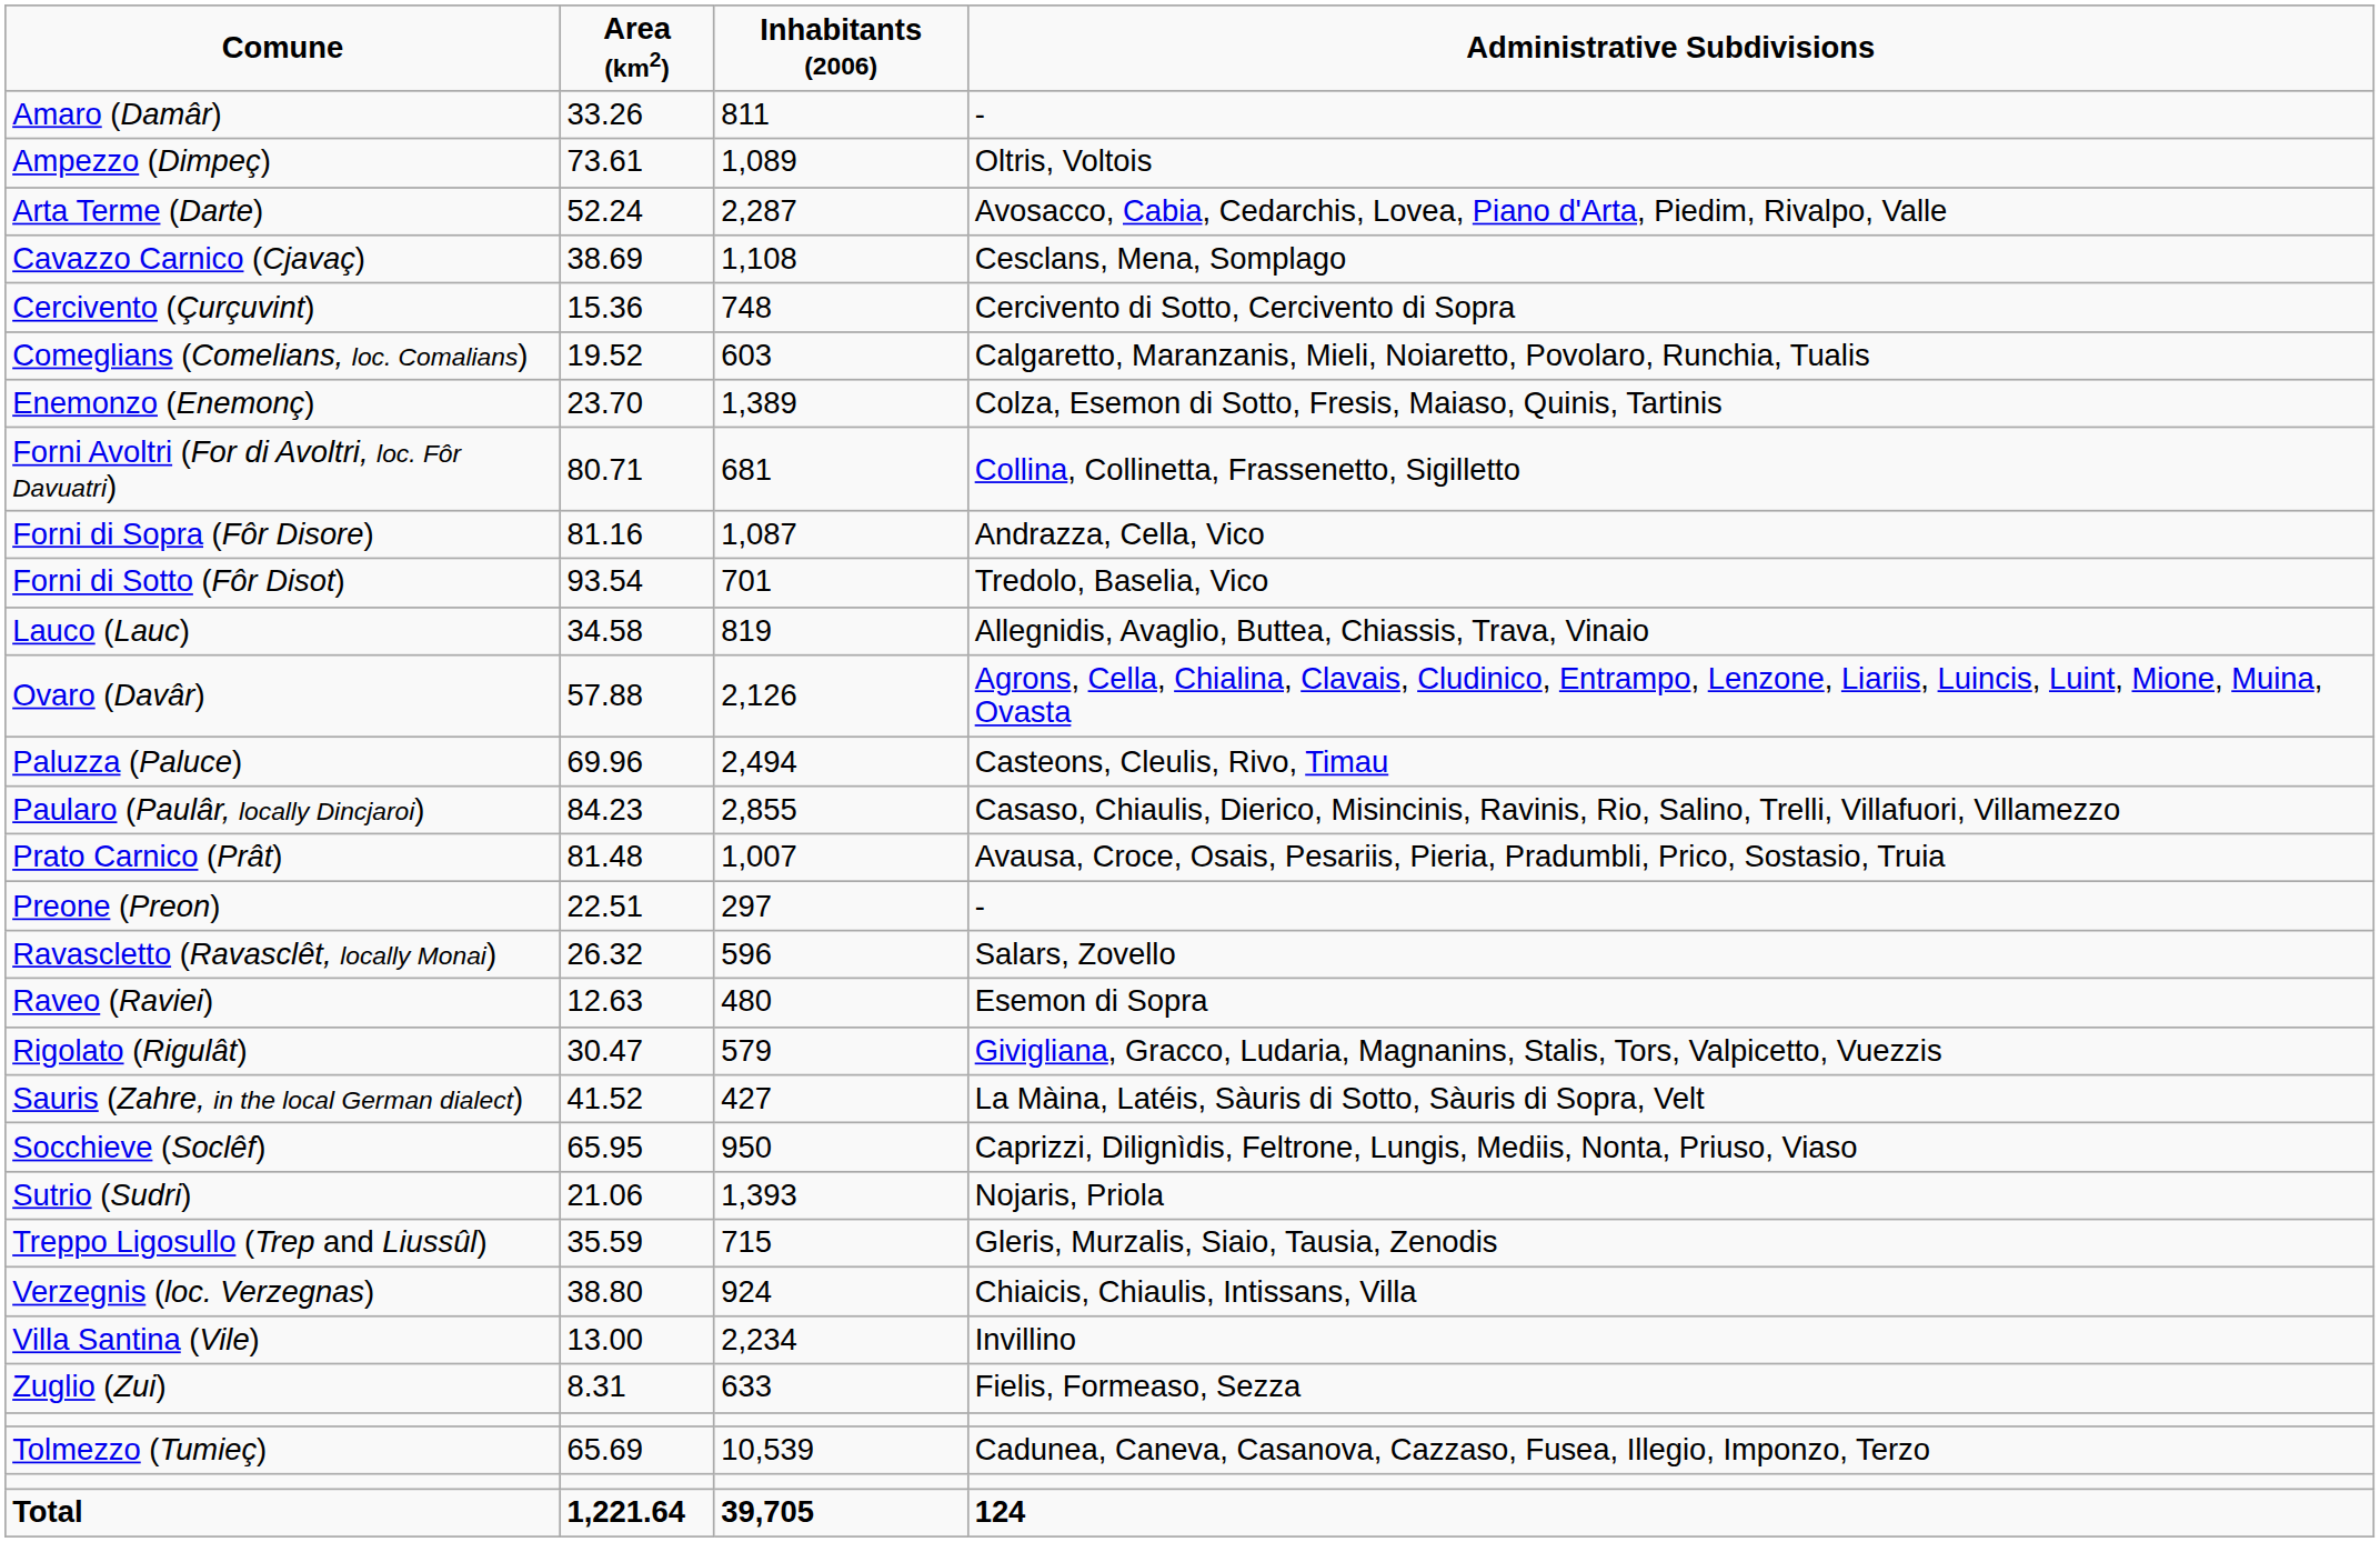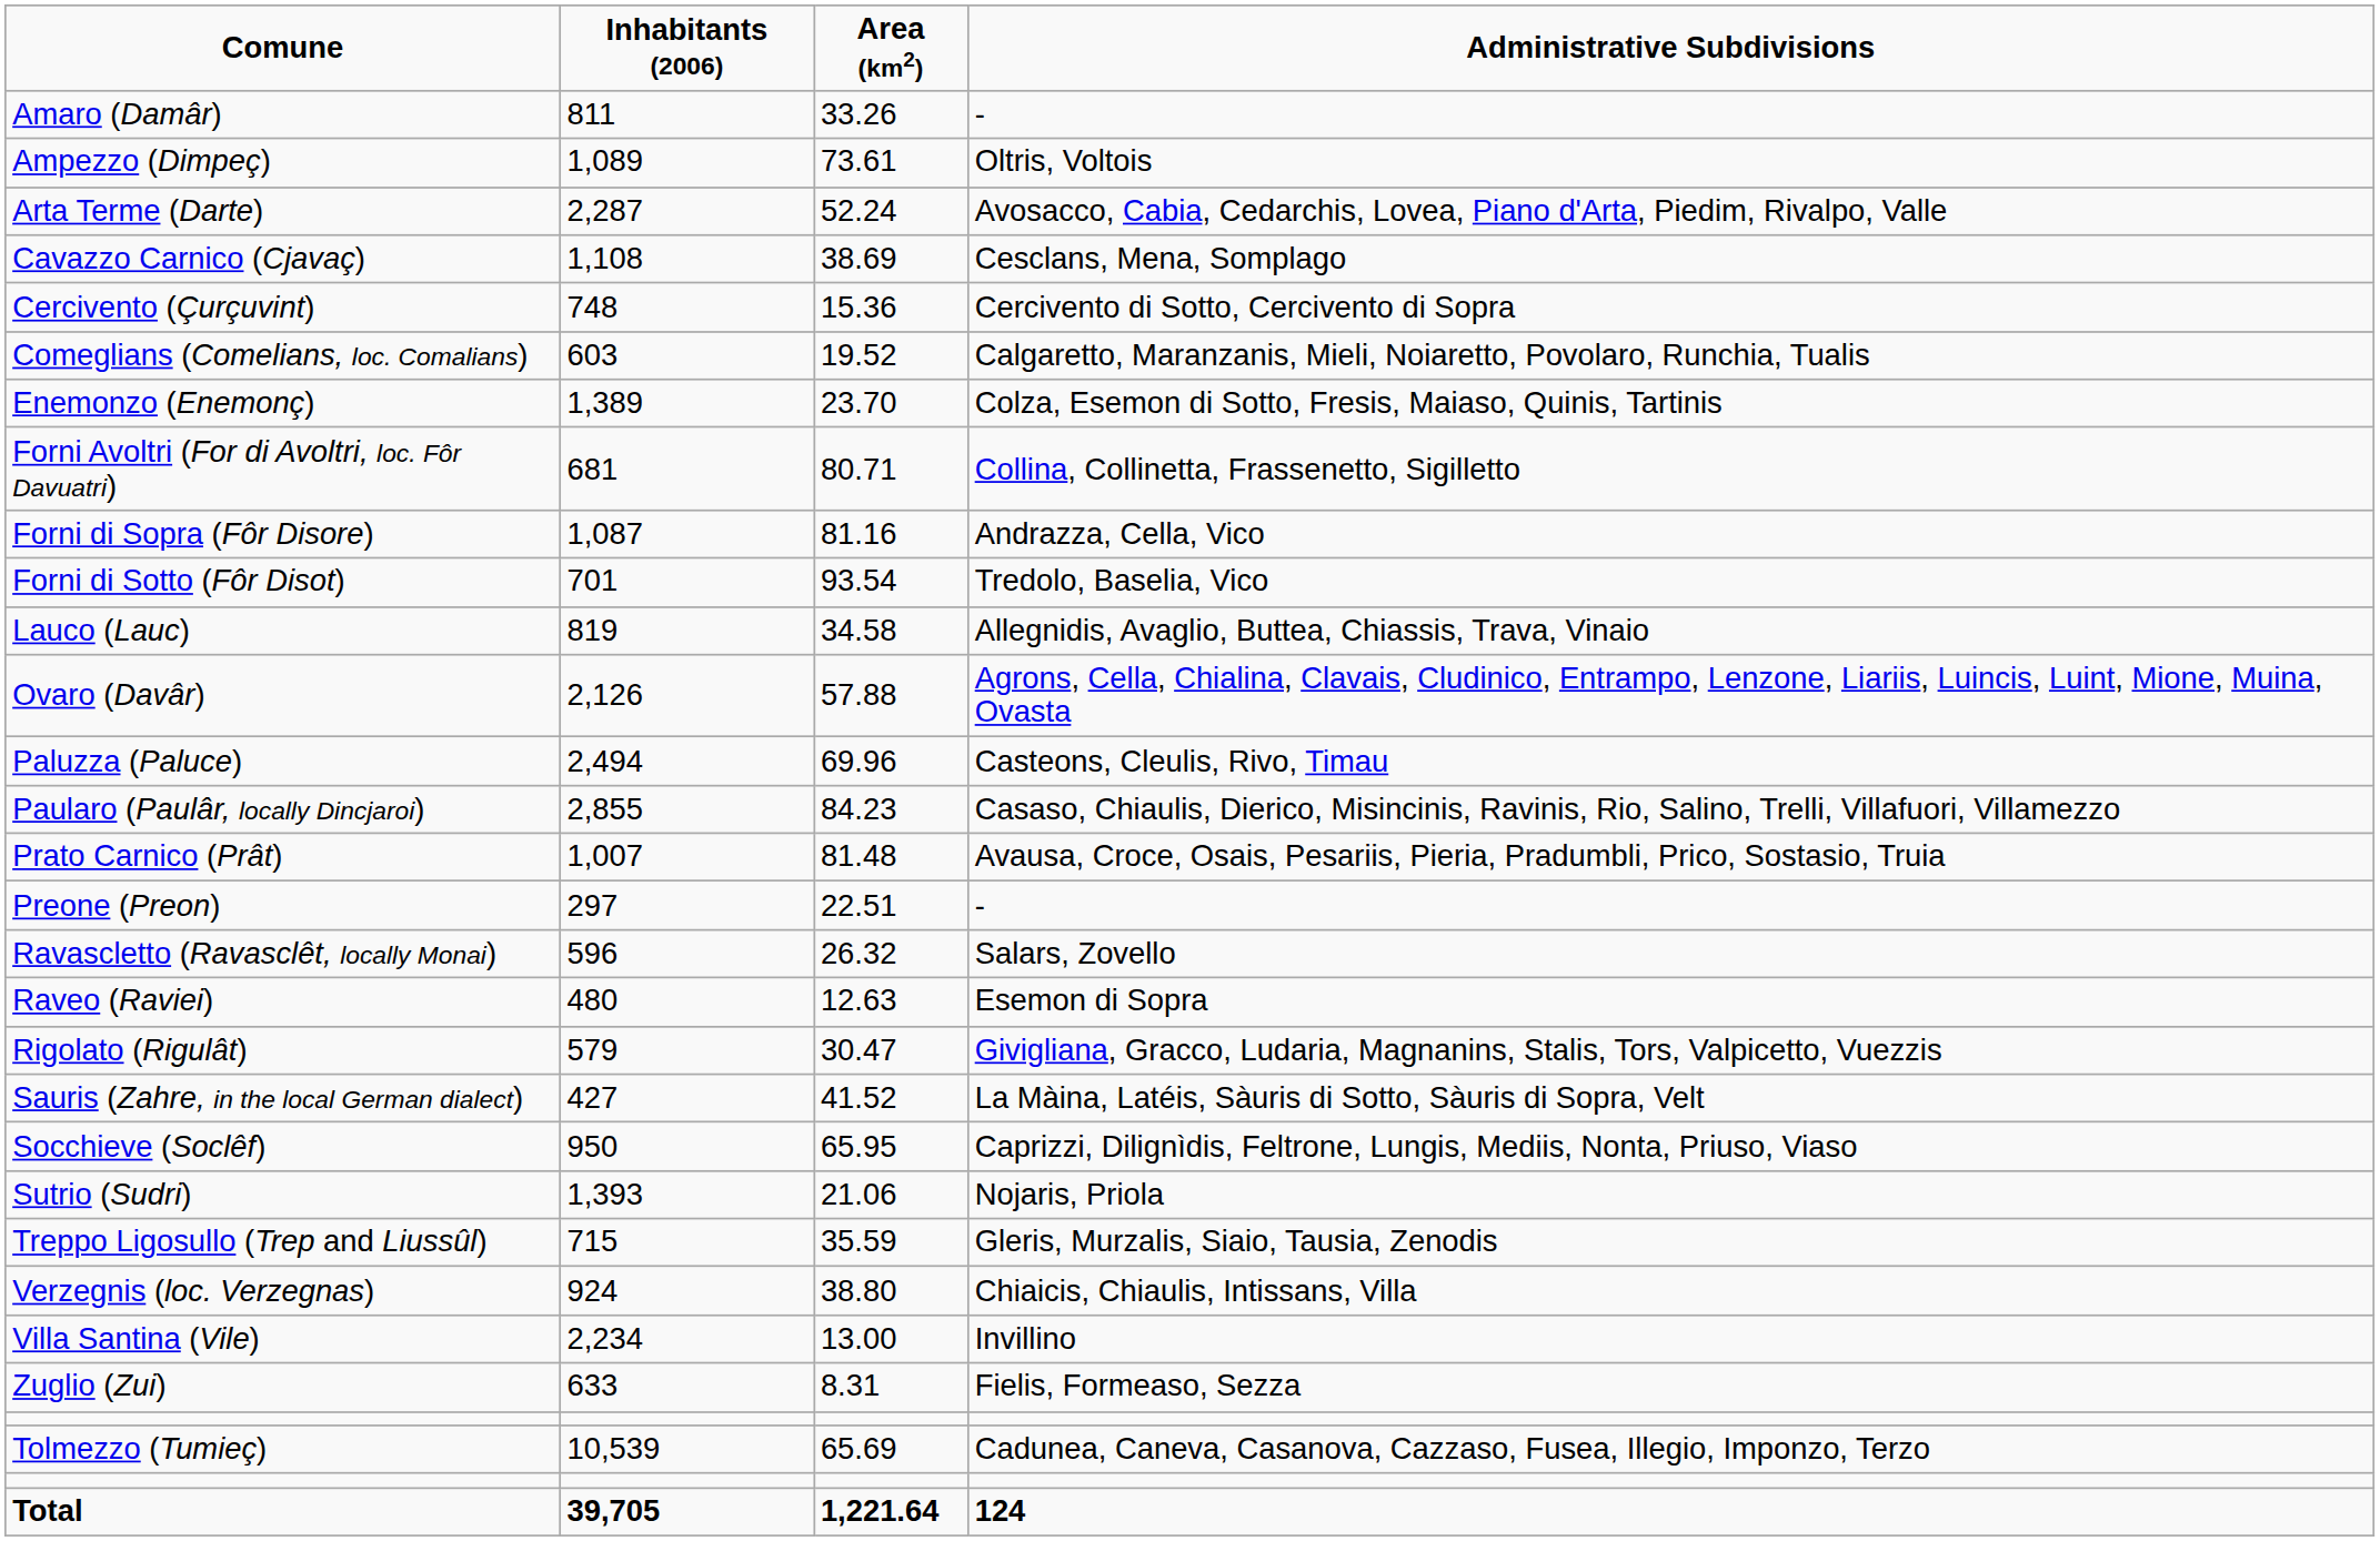columns swapped: Inhabitants (2006) <-> Area (km2)
